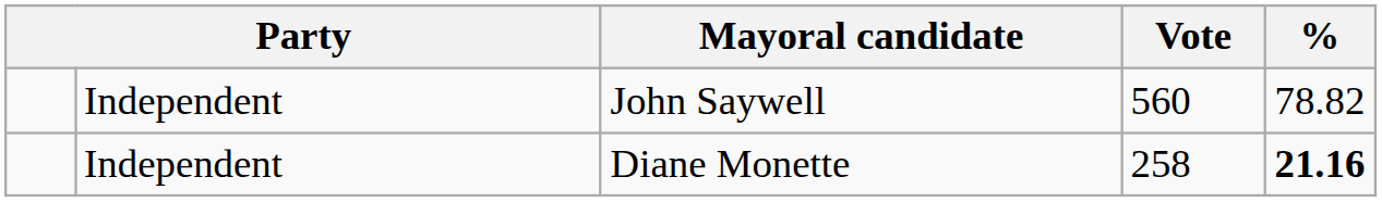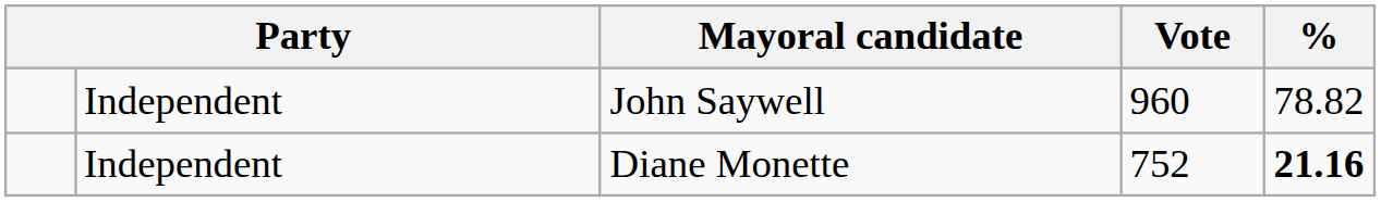John Saywell | Vote: 560 -> 960
Diane Monette | Vote: 258 -> 752
